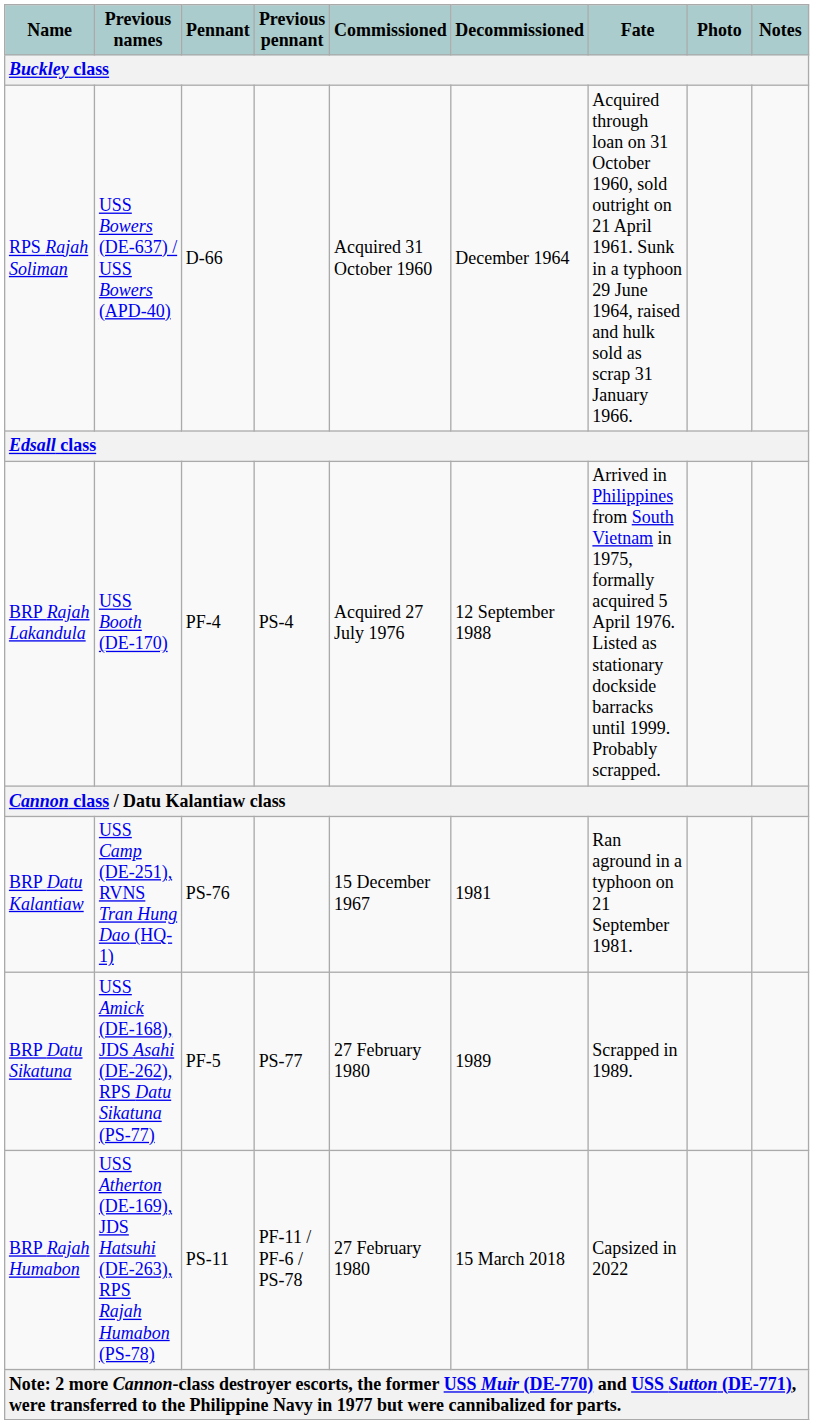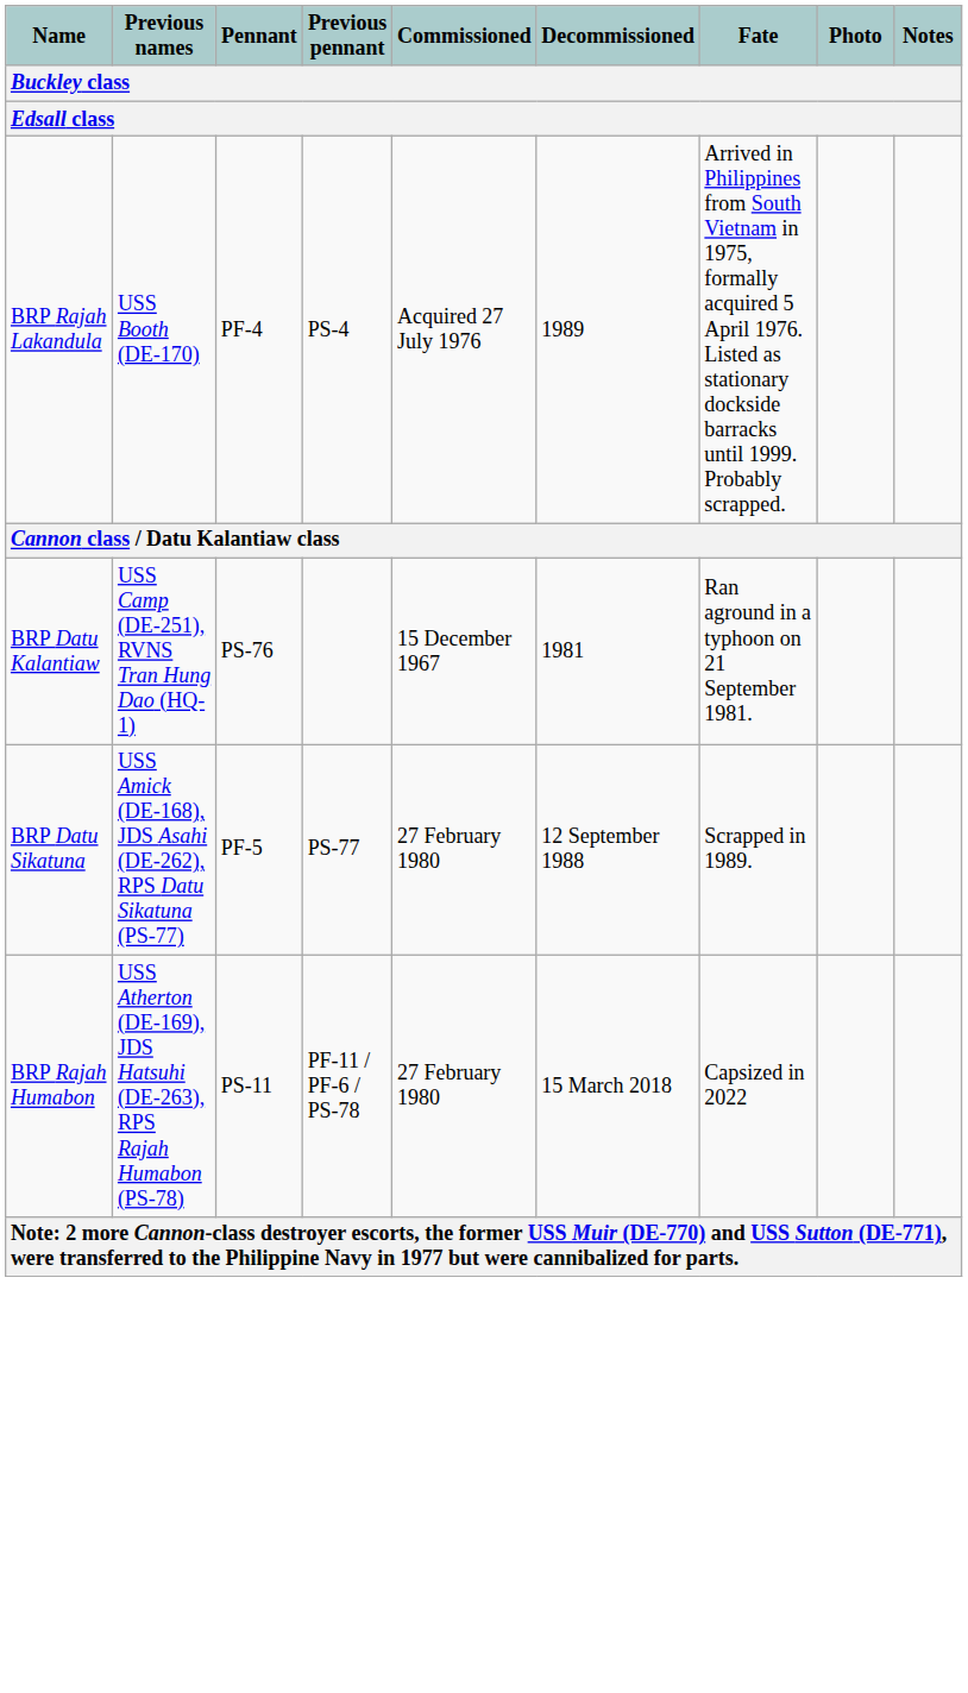- row: RPS Rajah Soliman | USS Bowers (DE-637) / USS Bowers (APD-40) | D-66 | Acquired 31 October 1960 | December 1964 | Acquired through loan on 31 October 1960, sold outright on 21 April 1961. Sunk in a typhoon 29 June 1964, raised and hulk sold as scrap 31 January 1966.
BRP Rajah Lakandula | Decommissioned: 12 September 1988 -> 1989
BRP Datu Sikatuna | Decommissioned: 1989 -> 12 September 1988
